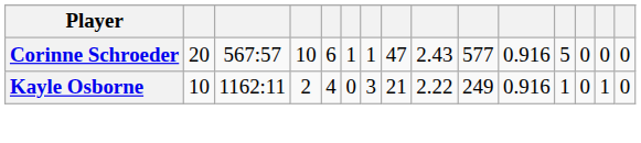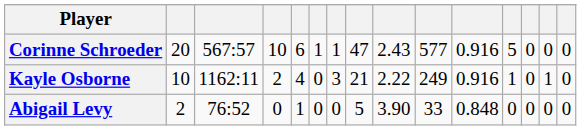+ row: Abigail Levy | 2 | 76:52 | 0 | 1 | 0 | 0 | 5 | 3.90 | 33 | 0.848 | 0 | 0 | 0 | 0
